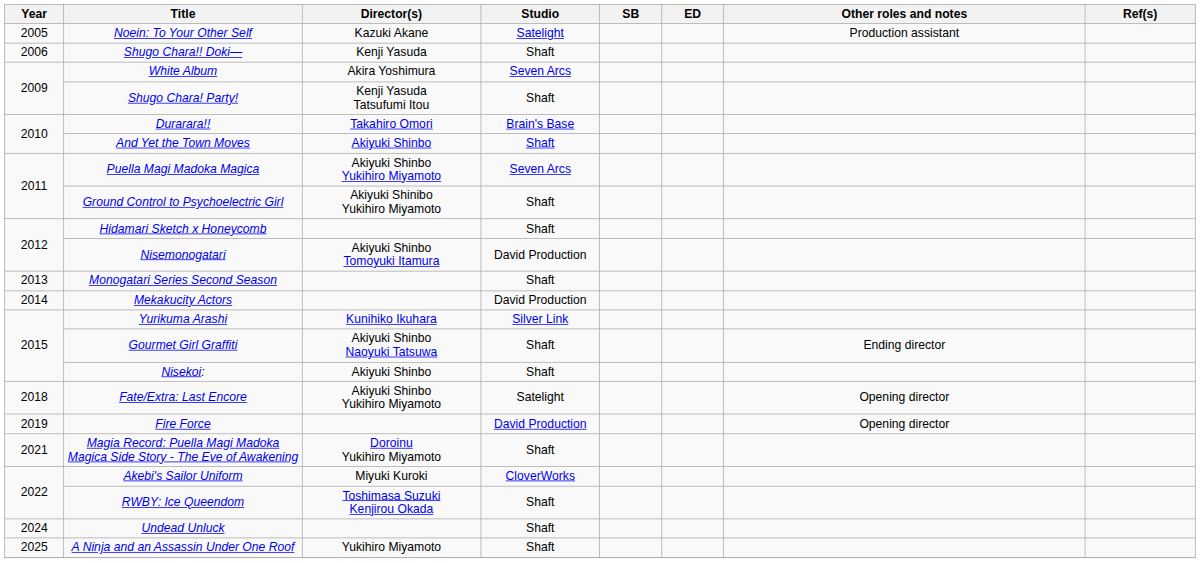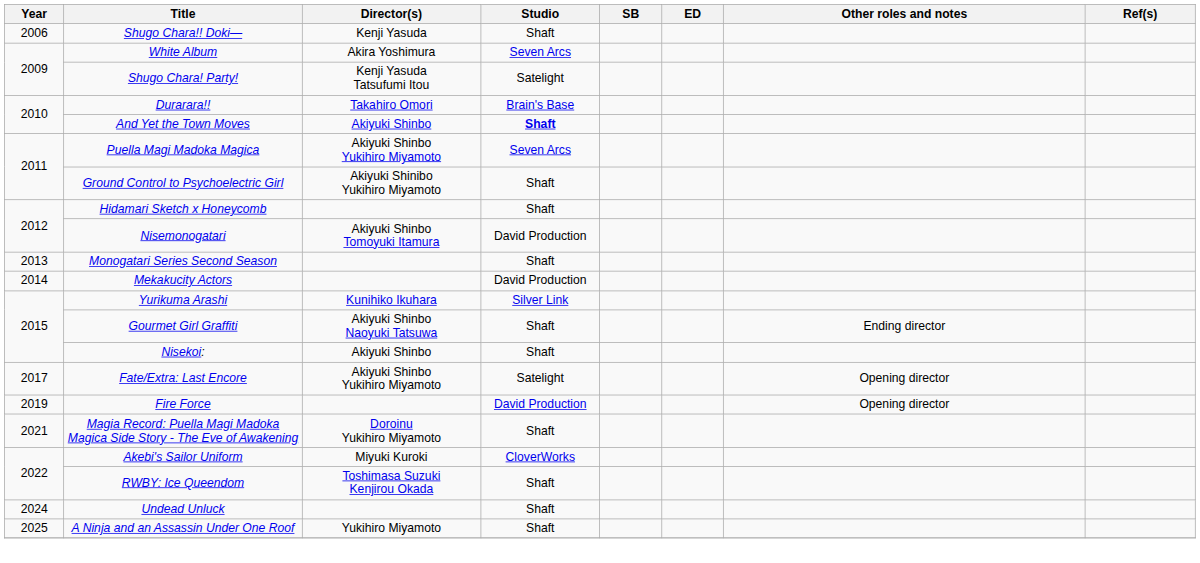- row: 2005 | Noein: To Your Other Self | Kazuki Akane | Satelight | Production assistant
Shugo Chara! Party! | Studio: Shaft -> Satelight
And Yet the Town Moves | Studio: normal -> bold
Fate/Extra: Last Encore | Year: 2018 -> 2017
